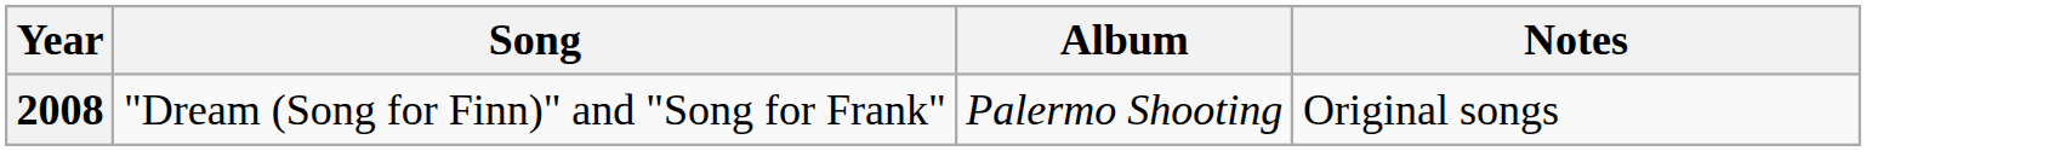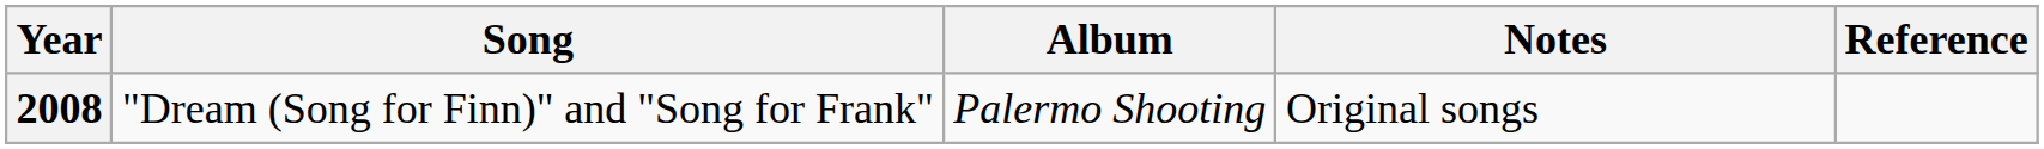+ column: Reference
